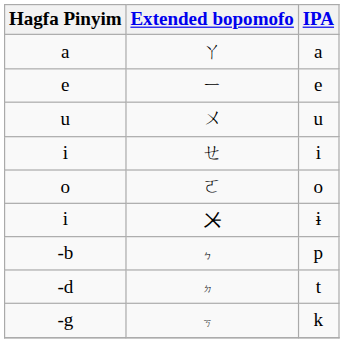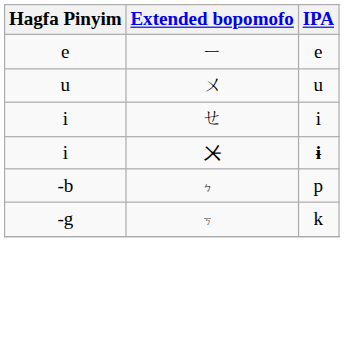- row: a | ㄚ | a
- row: o | ㄛ | o
ㆨ | IPA: normal -> bold
- row: -d | ㆵ | t
